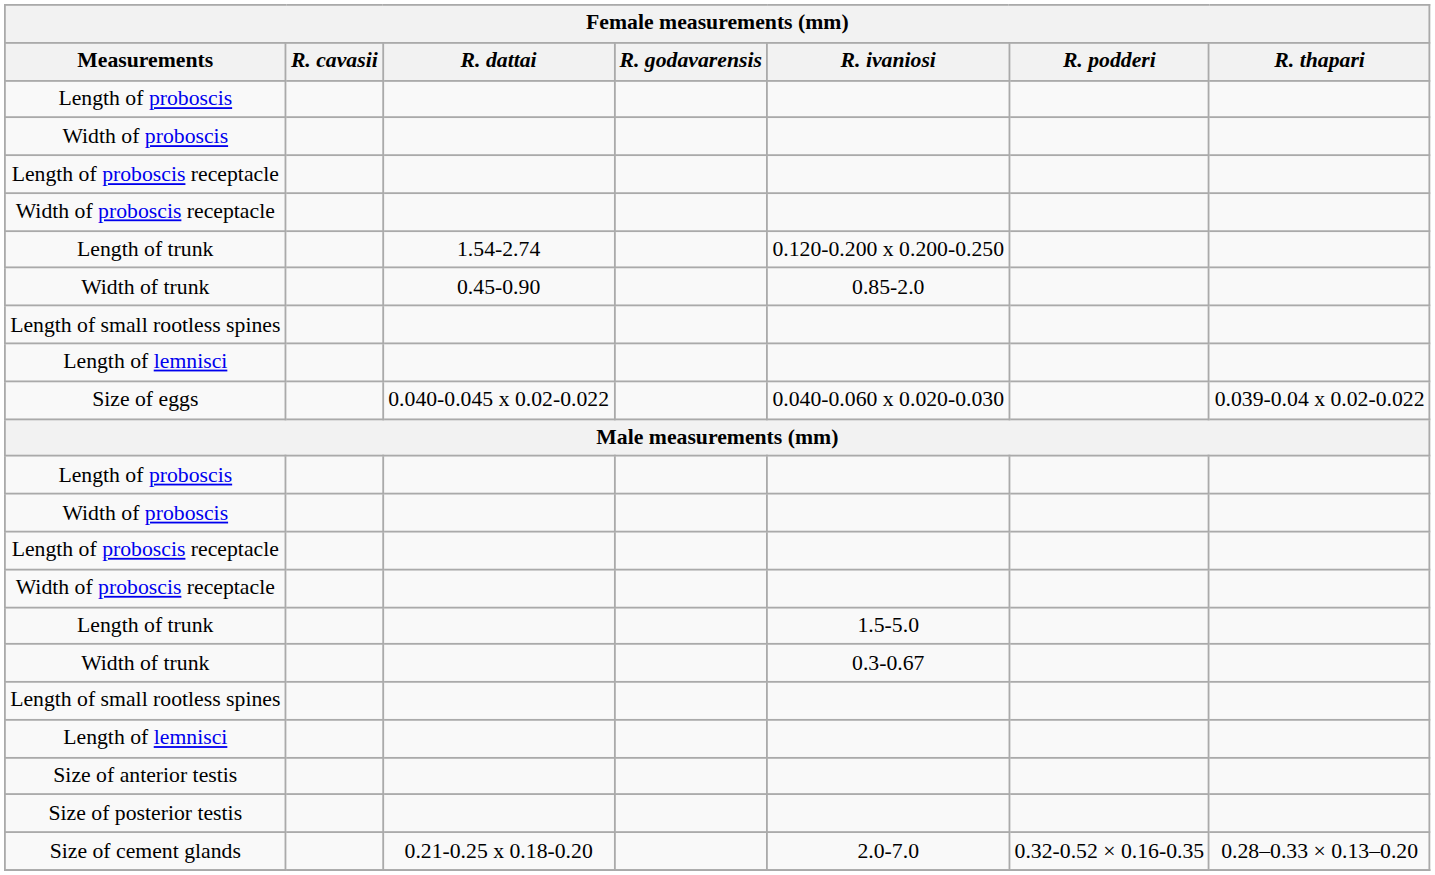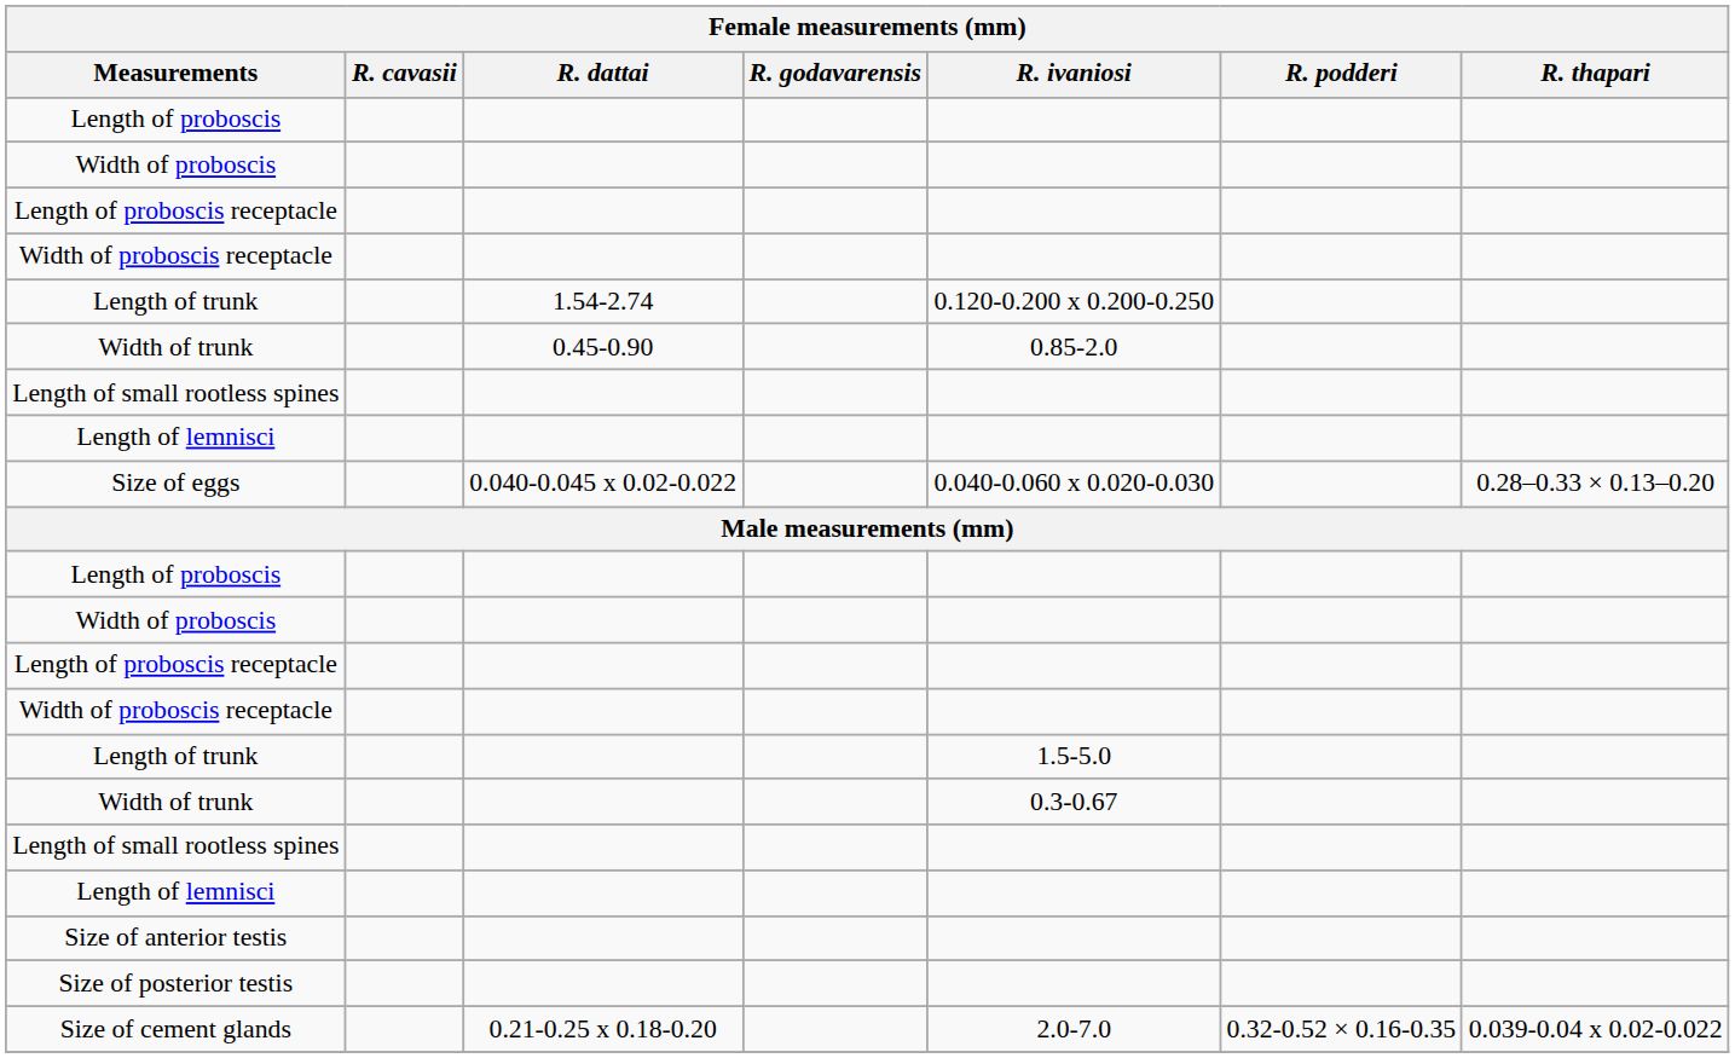Size of eggs | R. thapari: 0.039-0.04 x 0.02-0.022 -> 0.28–0.33 × 0.13–0.20
Size of cement glands | R. thapari: 0.28–0.33 × 0.13–0.20 -> 0.039-0.04 x 0.02-0.022
